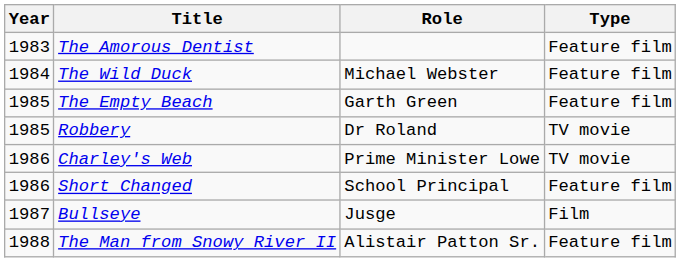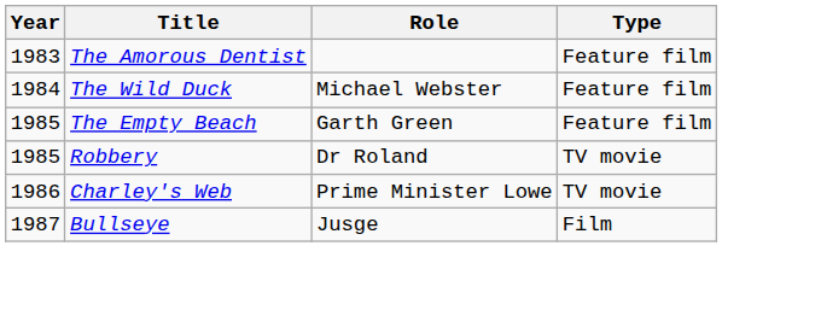- row: 1986 | Short Changed | School Principal | Feature film
- row: 1988 | The Man from Snowy River II | Alistair Patton Sr. | Feature film
